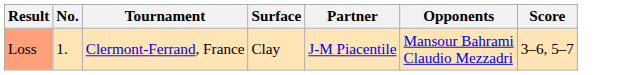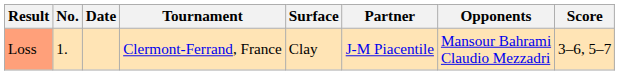+ column: Date
